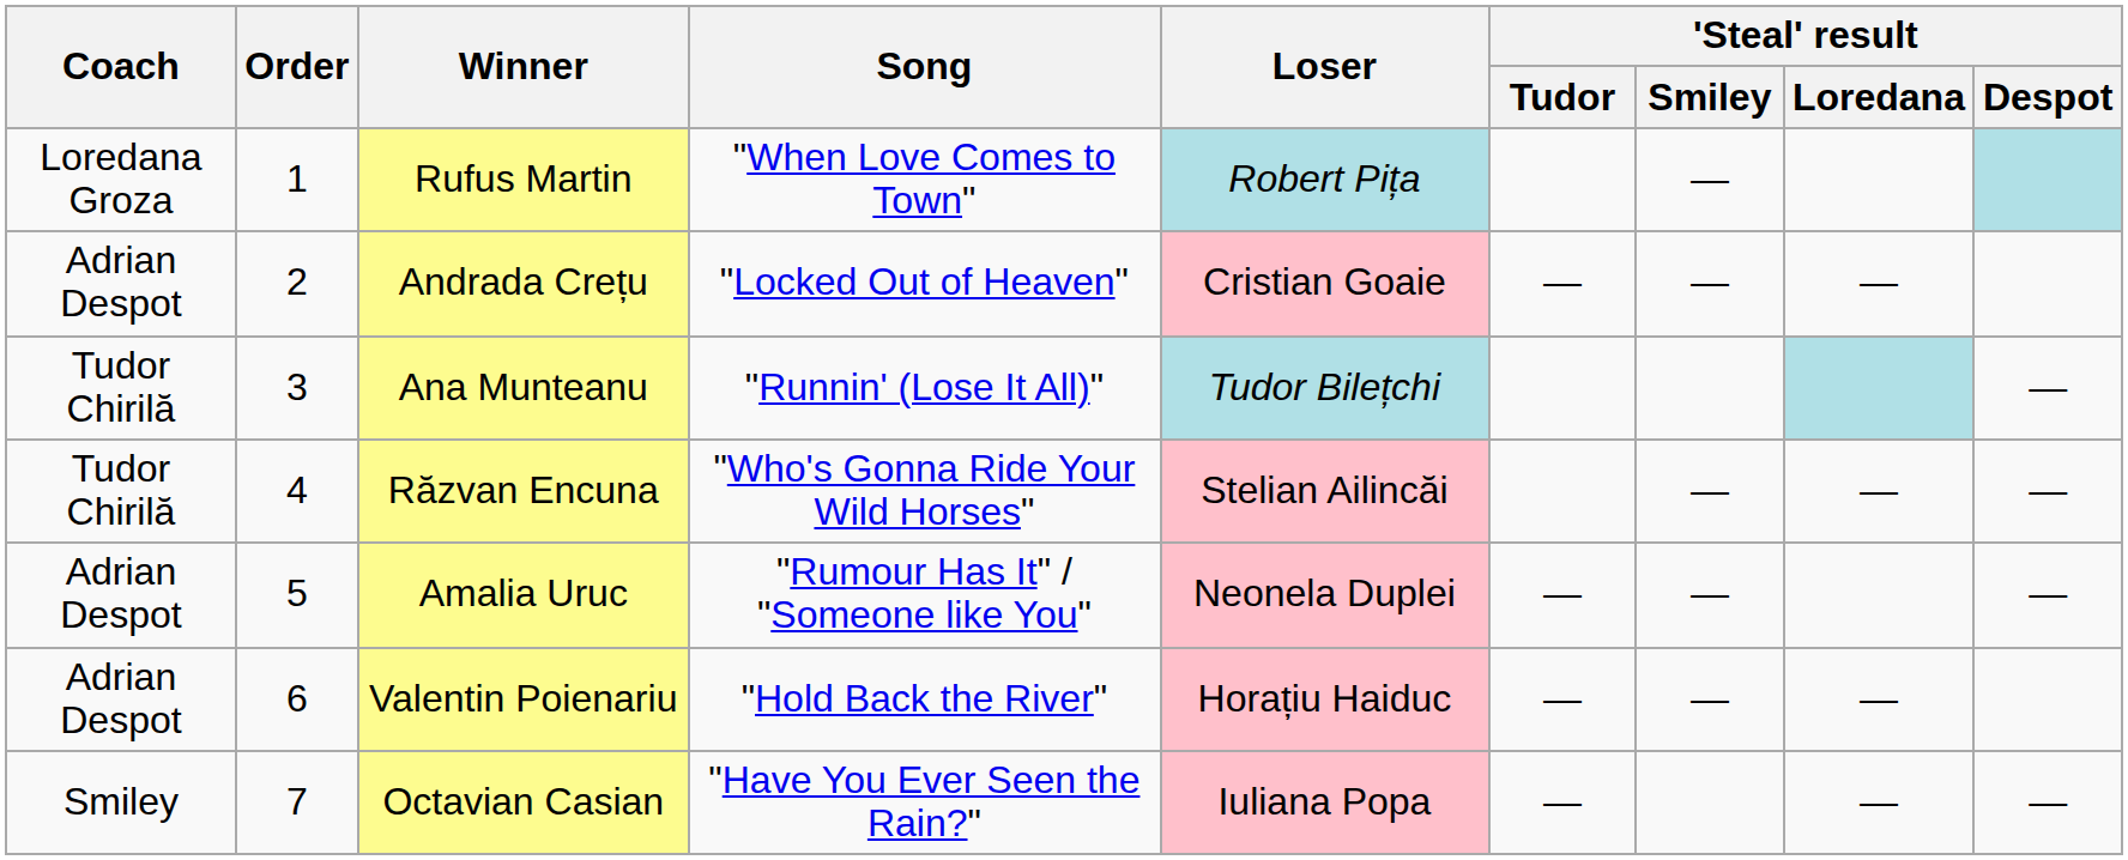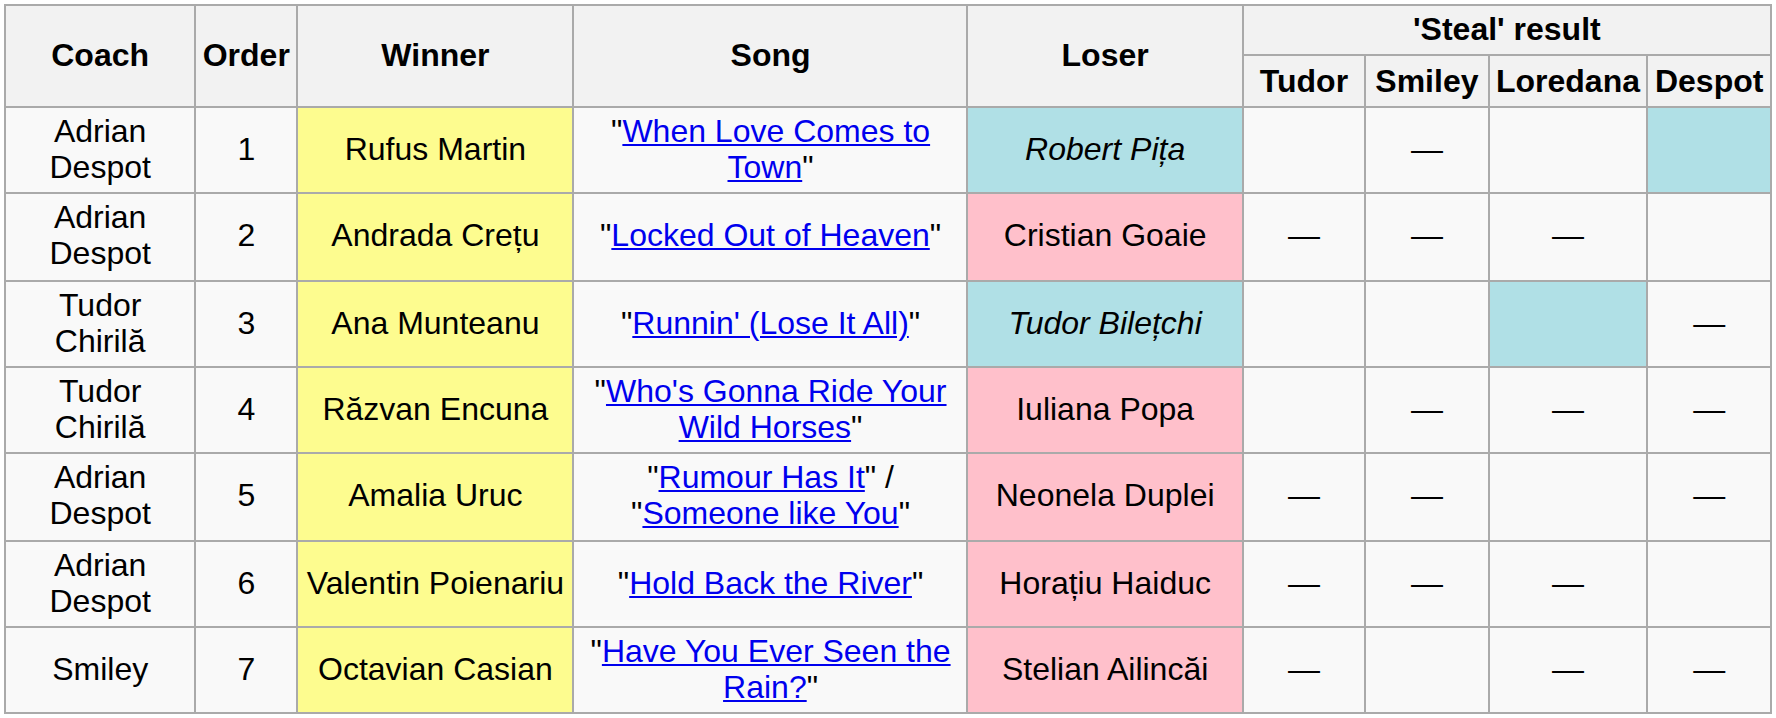Rufus Martin | Coach: Loredana Groza -> Adrian Despot
Răzvan Encuna | Loser: Stelian Ailincăi -> Iuliana Popa
Octavian Casian | Loser: Iuliana Popa -> Stelian Ailincăi
